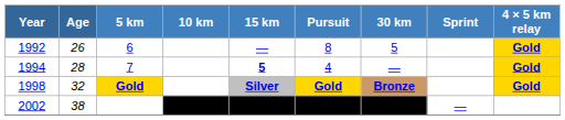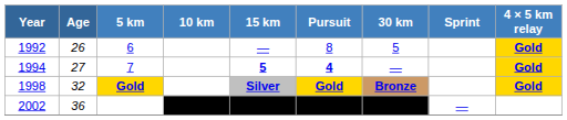1994 | Age: 28 -> 27
1994 | Pursuit: normal -> bold
2002 | Age: 38 -> 36
